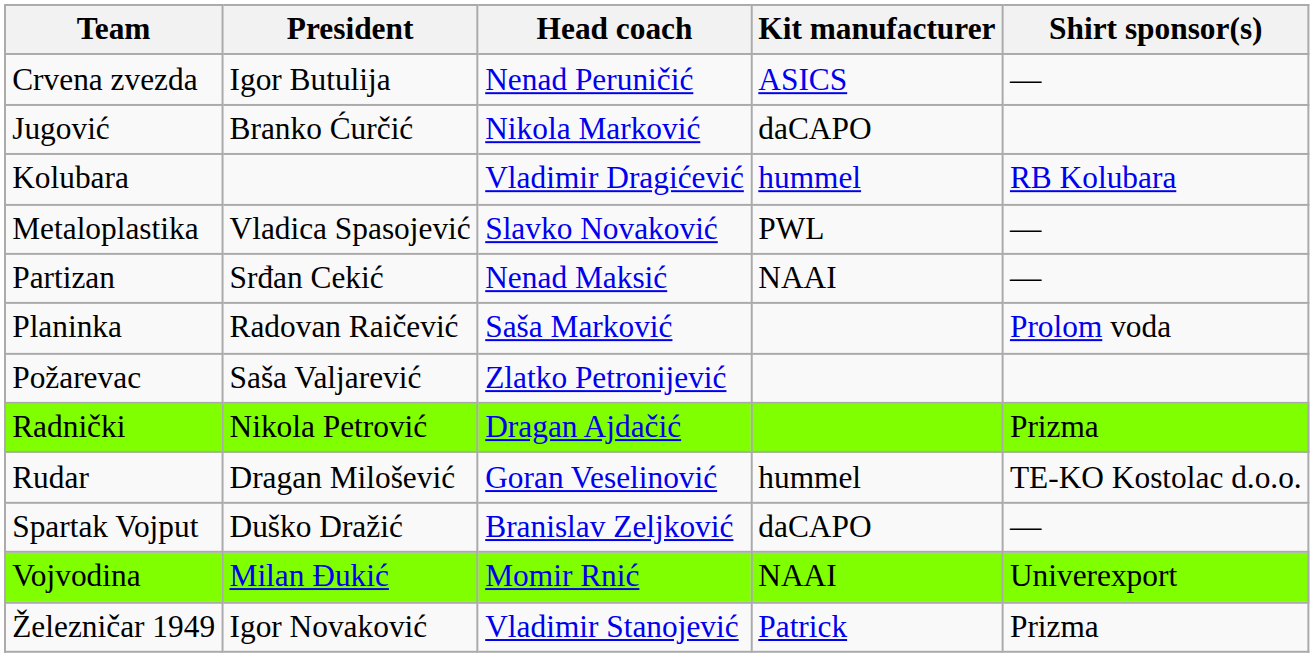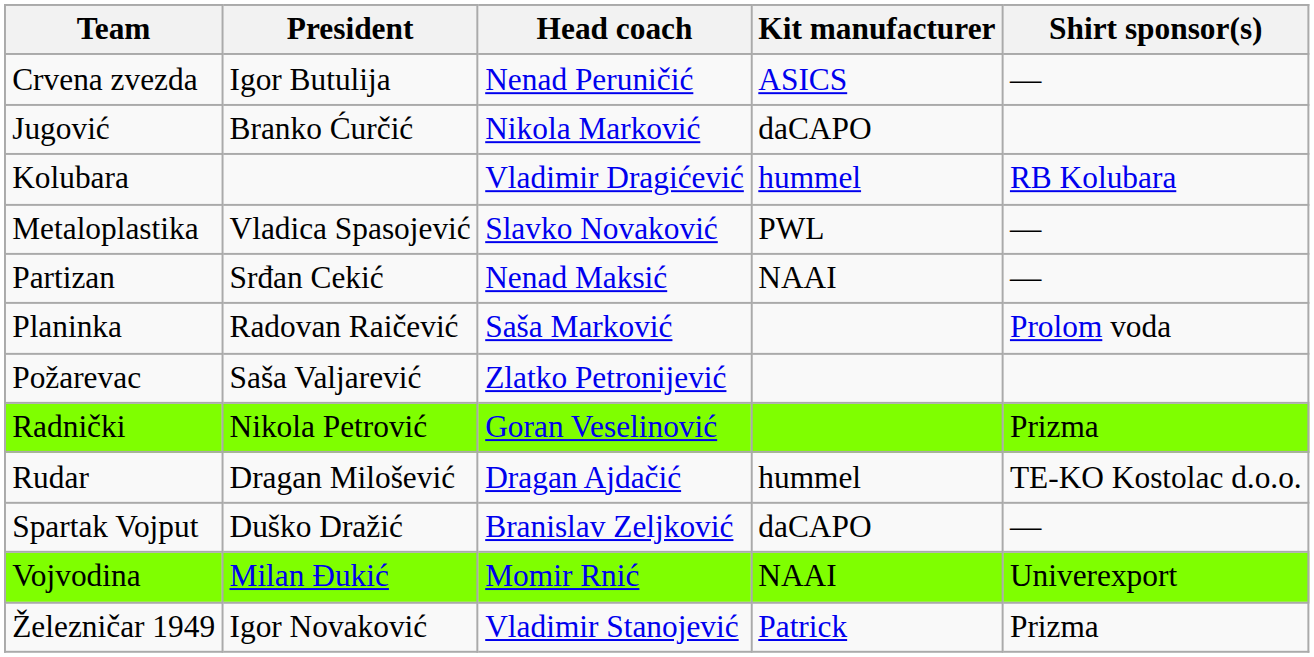Radnički | Head coach: Dragan Ajdačić -> Goran Veselinović
Rudar | Head coach: Goran Veselinović -> Dragan Ajdačić
